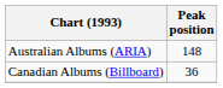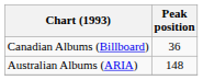rows swapped: Australian Albums (ARIA) <-> Canadian Albums (Billboard)
